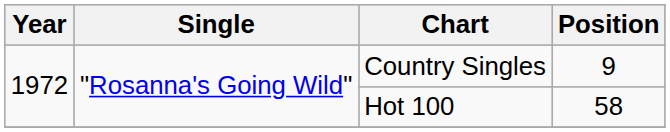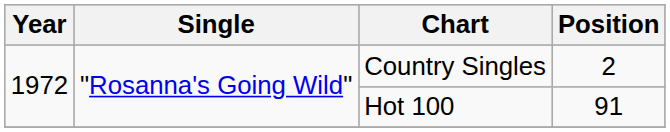Country Singles | Position: 9 -> 2
Hot 100 | Position: 58 -> 91
